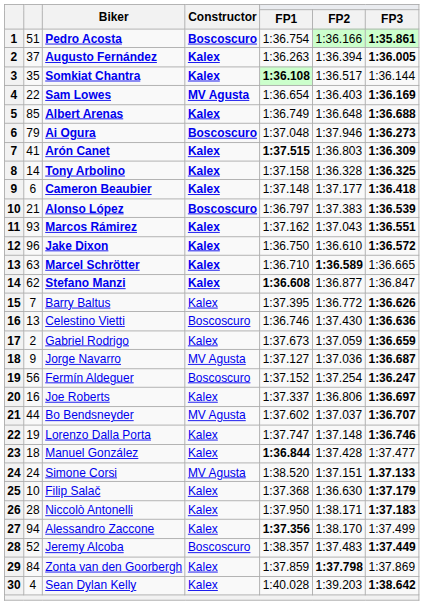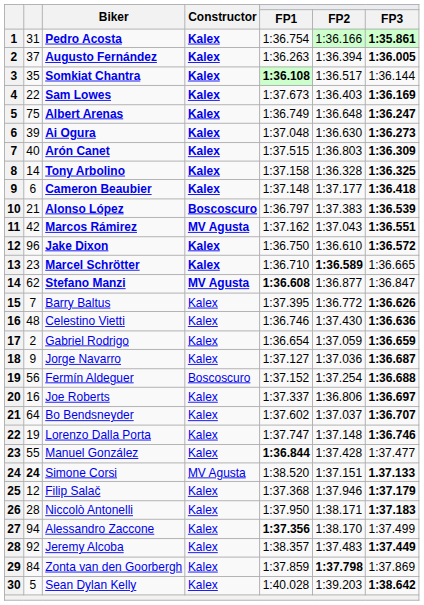Pedro Acosta | column 2: 51 -> 31
Pedro Acosta | Constructor: Boscoscuro -> Kalex
Sam Lowes | Constructor: MV Agusta -> Kalex
Sam Lowes | FP1: 1:36.654 -> 1:37.673
Albert Arenas | column 2: 85 -> 75
Albert Arenas | FP3: 1:36.688 -> 1:36.247
Ai Ogura | column 2: 79 -> 39
Ai Ogura | Constructor: Boscoscuro -> Kalex
Ai Ogura | FP2: 1:37.946 -> 1:36.630
Arón Canet | column 2: 41 -> 40
Arón Canet | FP1: bold -> normal
Marcos Rámirez | column 2: 93 -> 42
Marcos Rámirez | Constructor: Kalex -> MV Agusta
Marcel Schrötter | column 2: 63 -> 23
Stefano Manzi | Constructor: Kalex -> MV Agusta
Celestino Vietti | column 2: 13 -> 48
Celestino Vietti | Constructor: Boscoscuro -> Kalex
Gabriel Rodrigo | FP1: 1:37.673 -> 1:36.654
Jorge Navarro | Constructor: MV Agusta -> Kalex
Fermín Aldeguer | FP3: 1:36.247 -> 1:36.688
Bo Bendsneyder | column 2: 44 -> 64
Bo Bendsneyder | Constructor: MV Agusta -> Kalex
Manuel González | column 2: 18 -> 55
Simone Corsi | column 2: normal -> bold
Filip Salač | column 2: 10 -> 12
Filip Salač | FP2: 1:36.630 -> 1:37.946
Jeremy Alcoba | column 2: 52 -> 92
Jeremy Alcoba | Constructor: Boscoscuro -> Kalex
Sean Dylan Kelly | column 2: 4 -> 5
